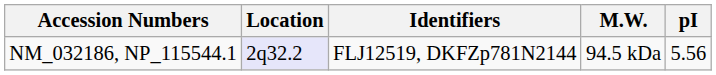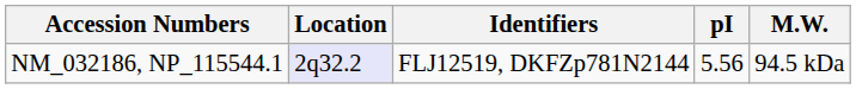columns swapped: M.W. <-> pI
